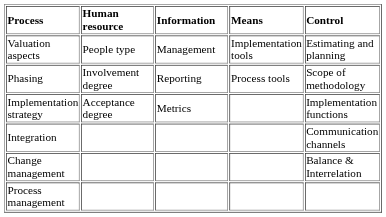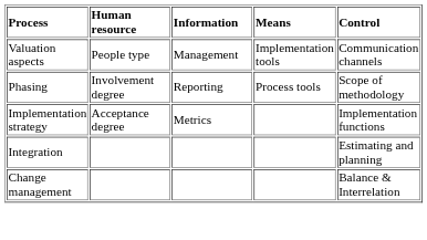Valuation aspects | Control: Estimating and planning -> Communication channels
Integration | Control: Communication channels -> Estimating and planning
- row: Process management
